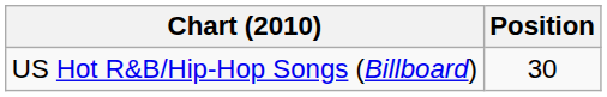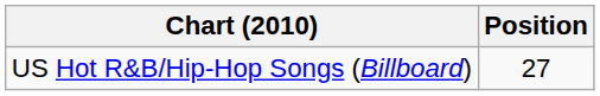US Hot R&B/Hip-Hop Songs (Billboard) | Position: 30 -> 27
